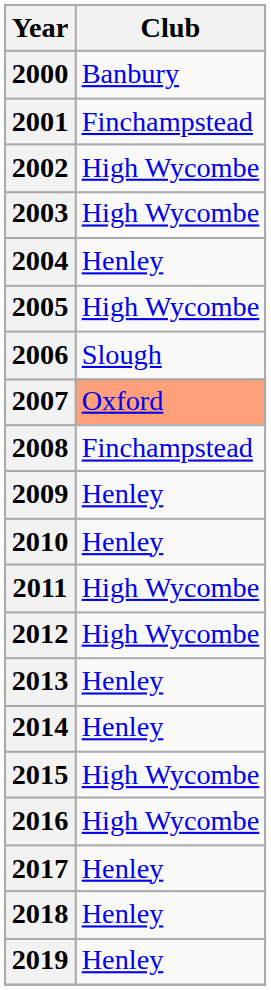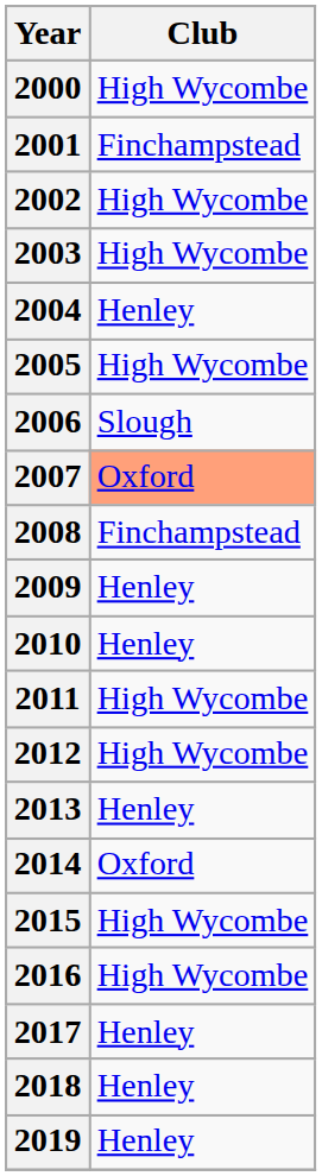2000 | Club: Banbury -> High Wycombe
2014 | Club: Henley -> Oxford
